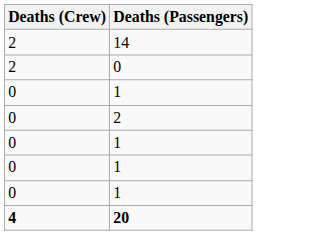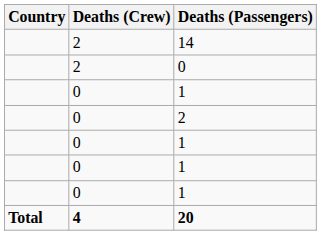+ column: Country | Total
